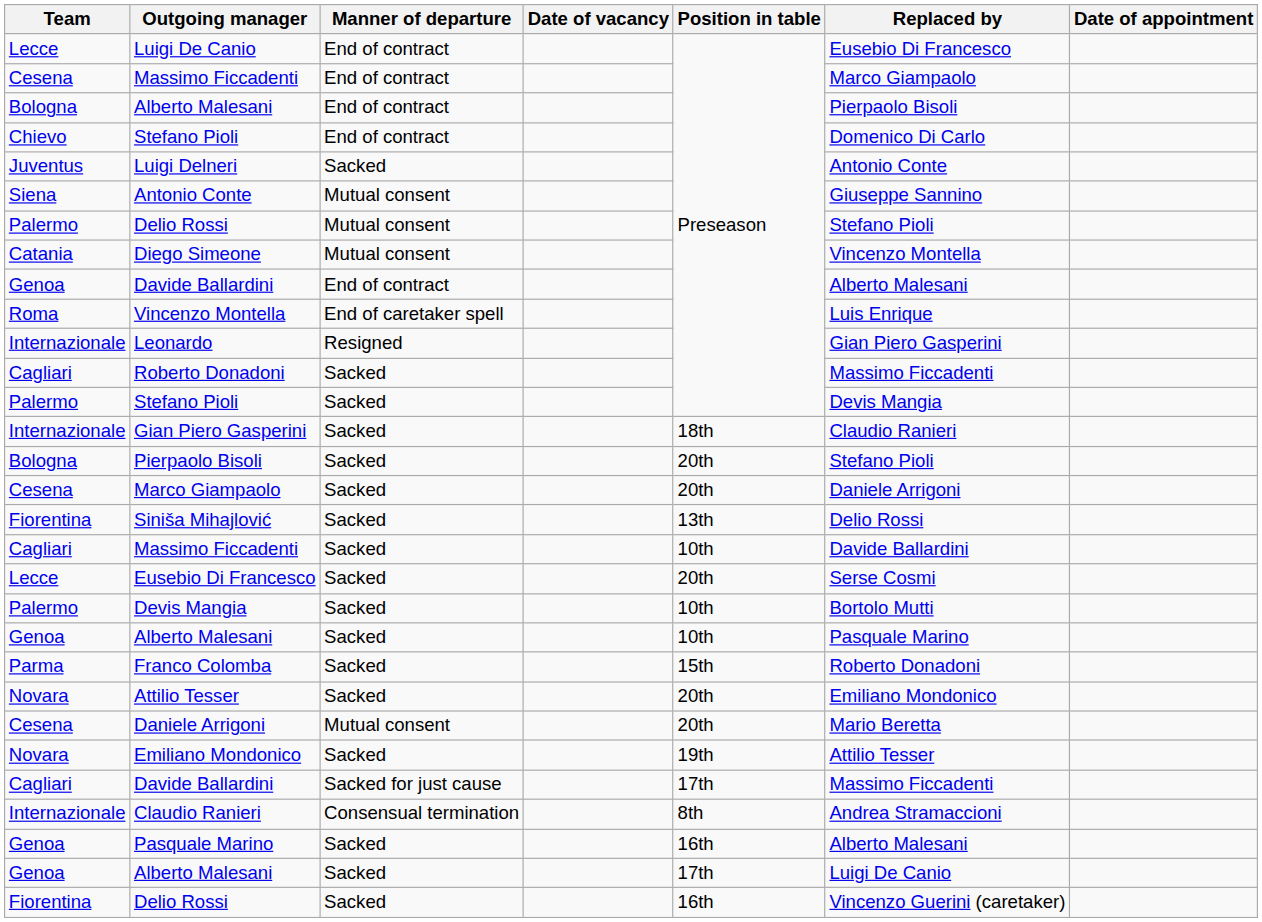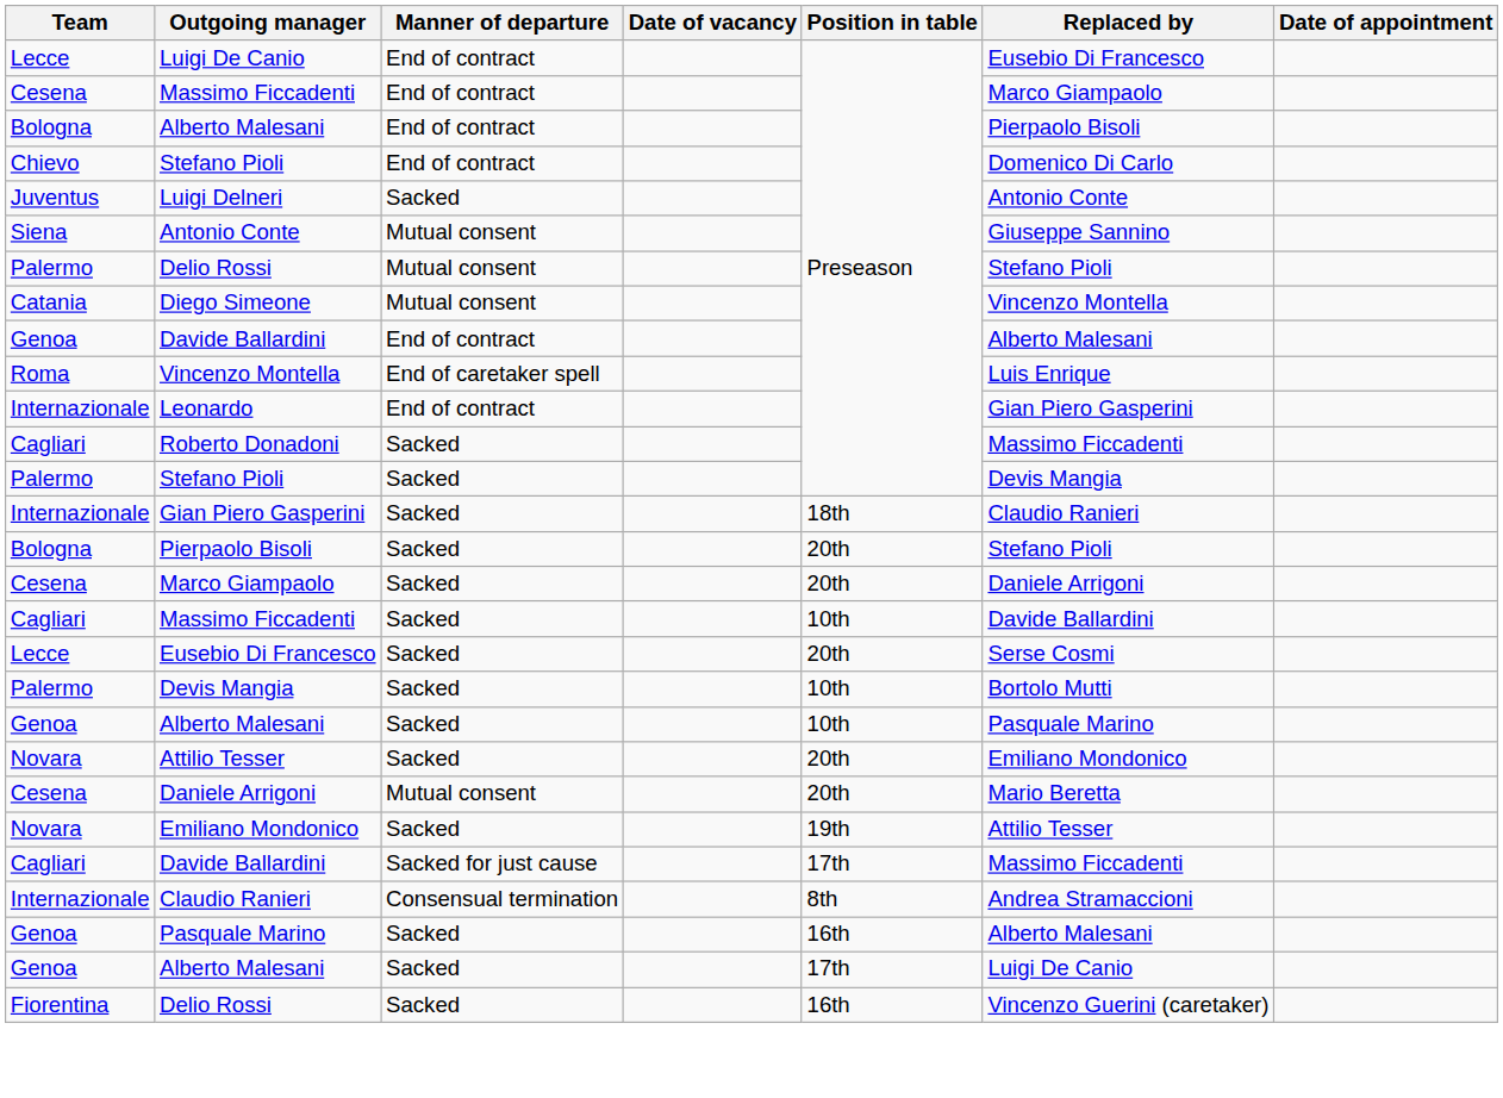Leonardo | Manner of departure: Resigned -> End of contract
- row: Fiorentina | Siniša Mihajlović | Sacked | 13th | Delio Rossi
- row: Parma | Franco Colomba | Sacked | 15th | Roberto Donadoni
